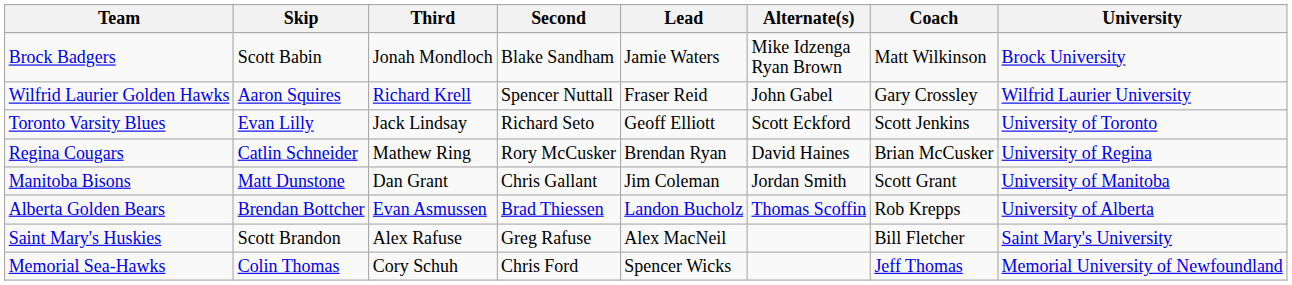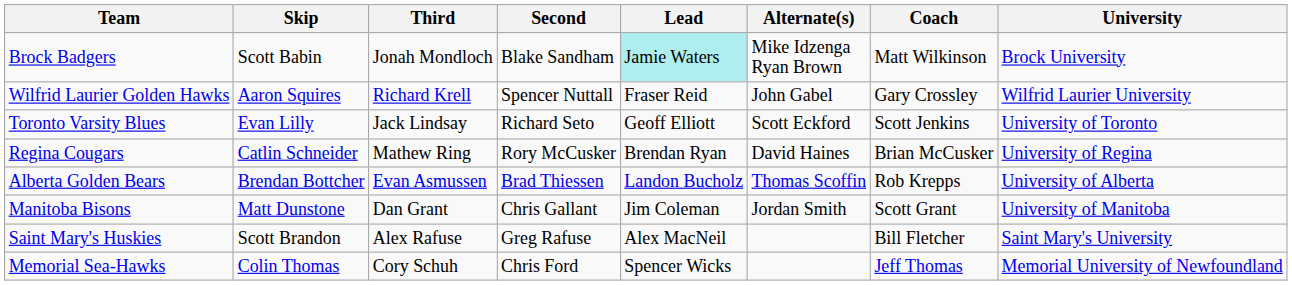Brock Badgers | Lead: no background -> paleturquoise background
rows swapped: Manitoba Bisons <-> Alberta Golden Bears
